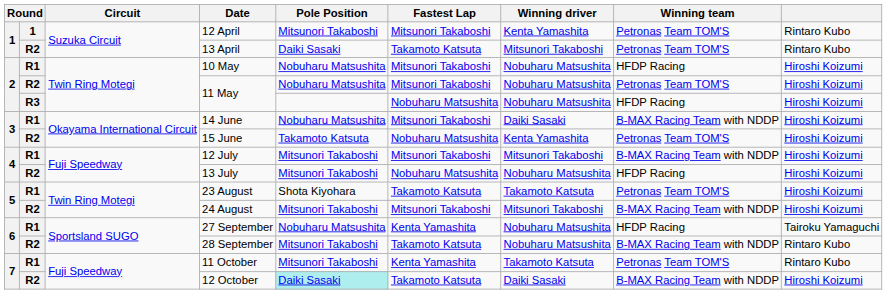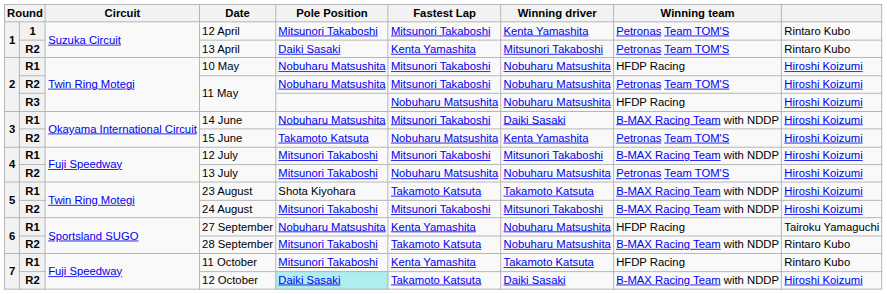13 April | Fastest Lap: Takamoto Katsuta -> Kenta Yamashita
13 July | Winning team: HFDP Racing -> Petronas Team TOM'S
23 August | Winning team: Petronas Team TOM'S -> B-MAX Racing Team with NDDP
11 October | Winning team: Petronas Team TOM'S -> HFDP Racing
